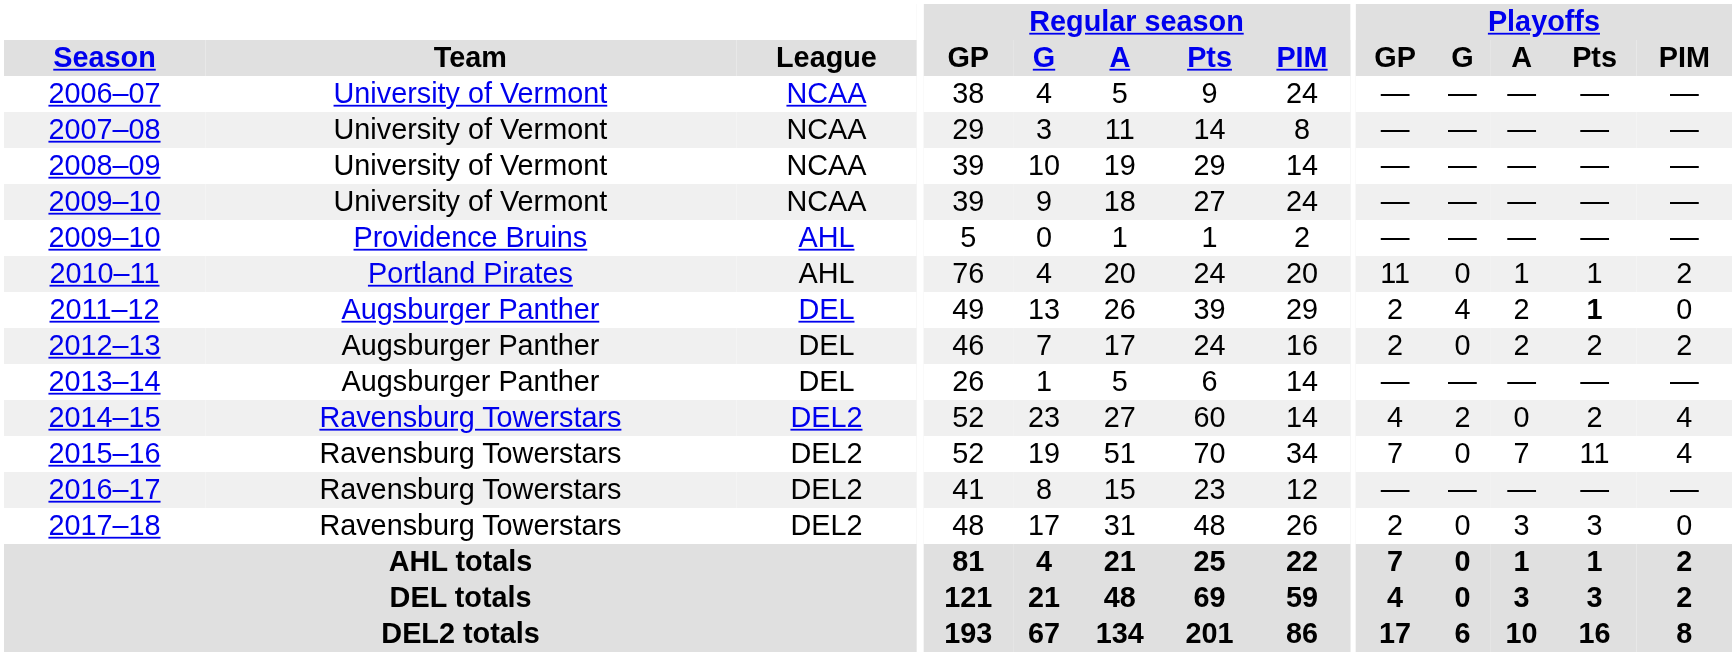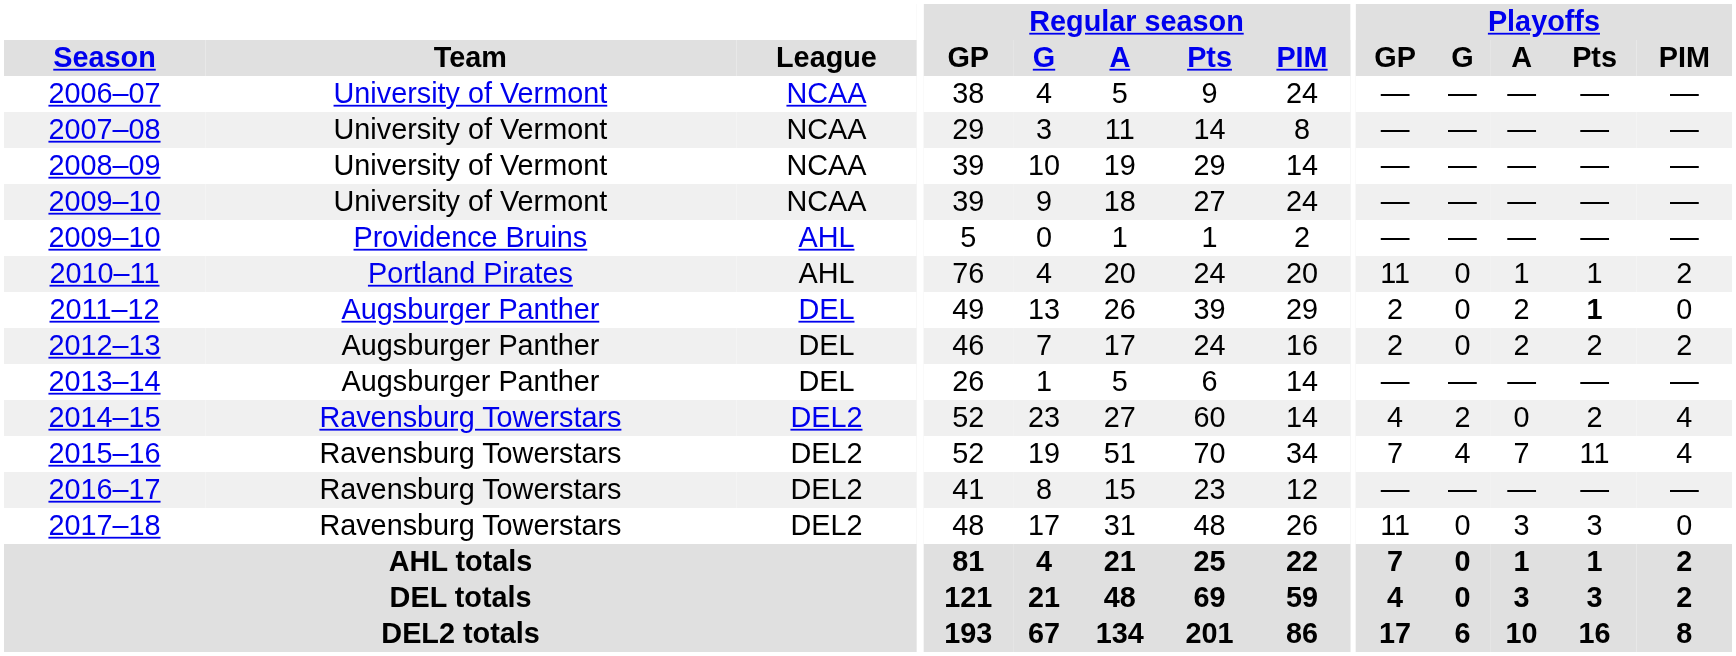2011–12 | Playoffs / G: 4 -> 0
2015–16 | Playoffs / G: 0 -> 4
2017–18 | Playoffs / GP: 2 -> 11
